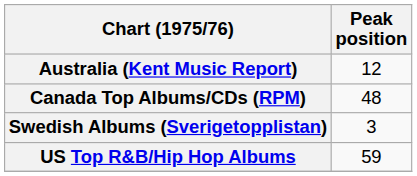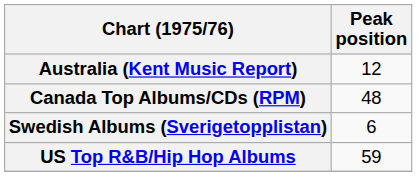Swedish Albums (Sverigetopplistan) | Peak position: 3 -> 6
